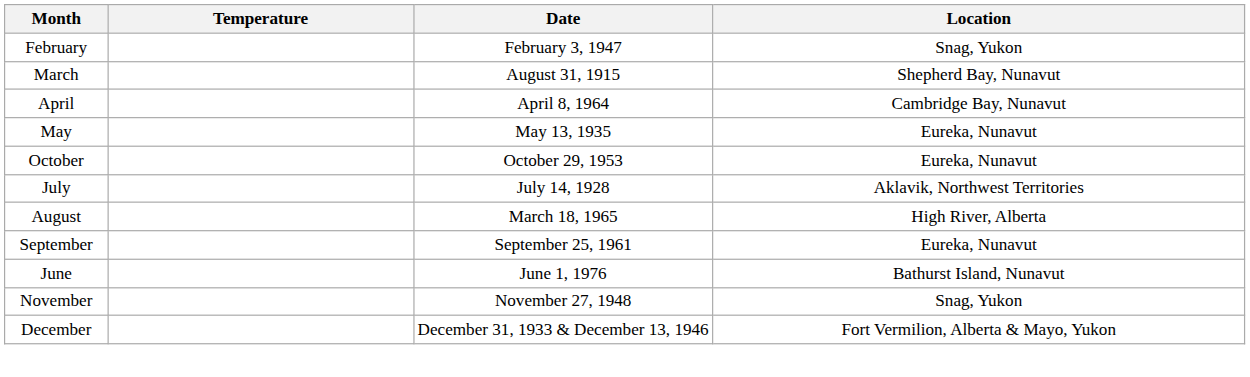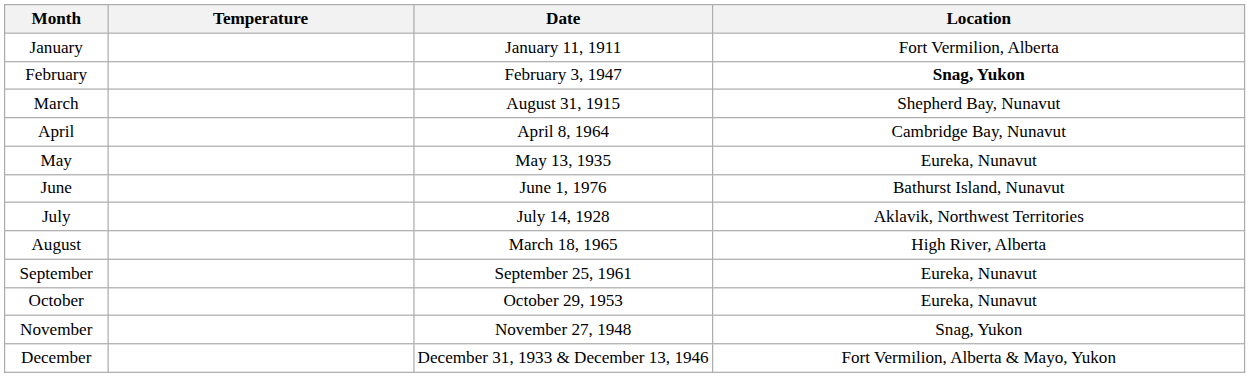+ row: January | January 11, 1911 | Fort Vermilion, Alberta
February | Location: normal -> bold
rows swapped: June <-> October
